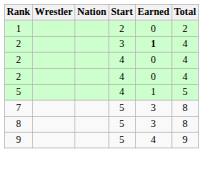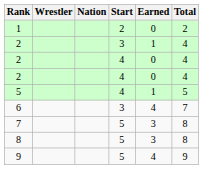2 / 3 | Earned: bold -> normal
+ row: 6 | 3 | 4 | 7
